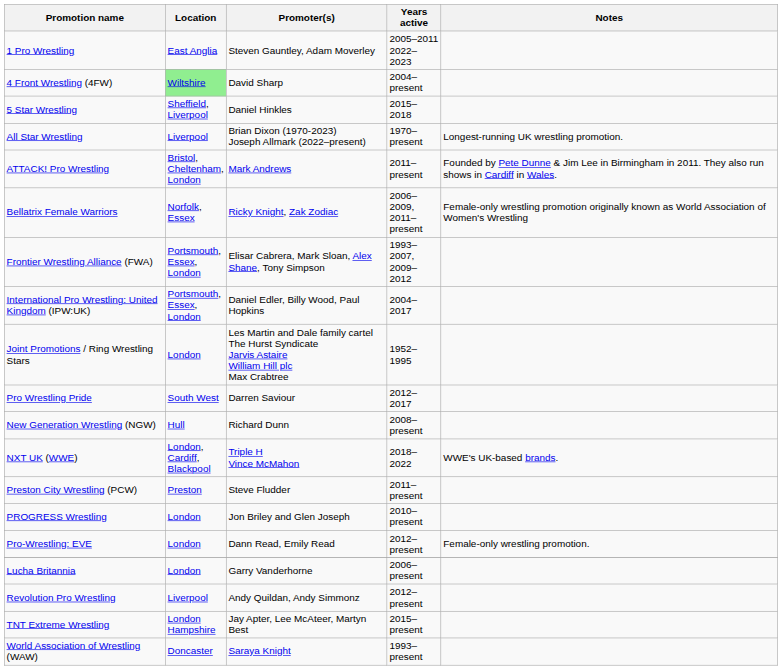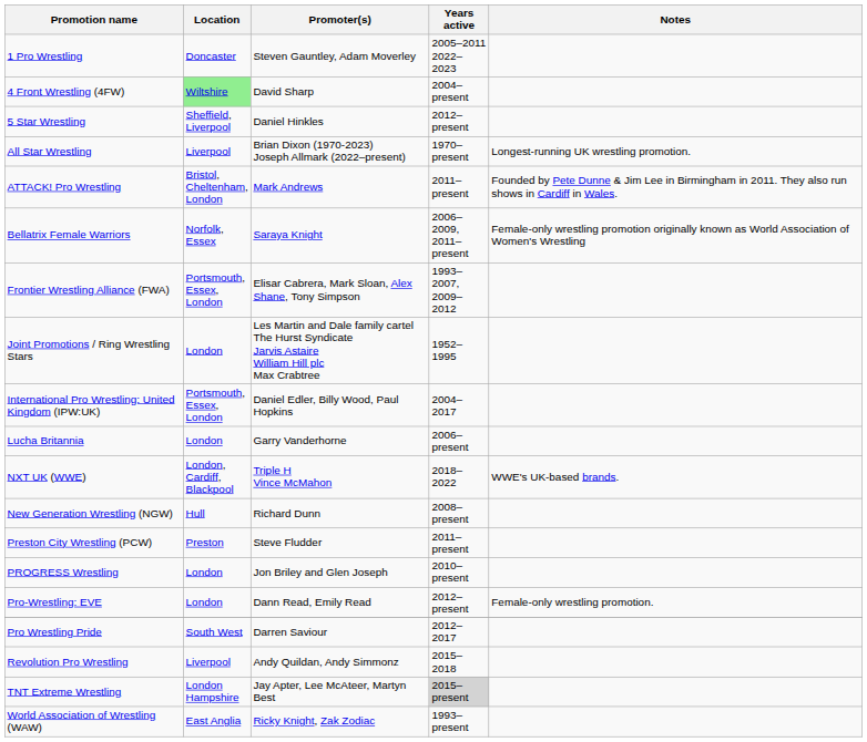1 Pro Wrestling | Location: East Anglia -> Doncaster
5 Star Wrestling | Years active: 2015–2018 -> 2012–present
Bellatrix Female Warriors | Promoter(s): Ricky Knight, Zak Zodiac -> Saraya Knight
rows swapped: International Pro Wrestling: United Kingdom (IPW:UK) <-> Joint Promotions / Ring Wrestling Stars
rows swapped: Lucha Britannia <-> Pro Wrestling Pride
rows swapped: New Generation Wrestling (NGW) <-> NXT UK (WWE)
Revolution Pro Wrestling | Years active: 2012–present -> 2015–2018
TNT Extreme Wrestling | Years active: no background -> lightgrey background
World Association of Wrestling (WAW) | Location: Doncaster -> East Anglia
World Association of Wrestling (WAW) | Promoter(s): Saraya Knight -> Ricky Knight, Zak Zodiac
